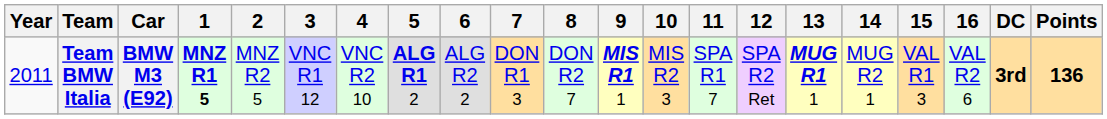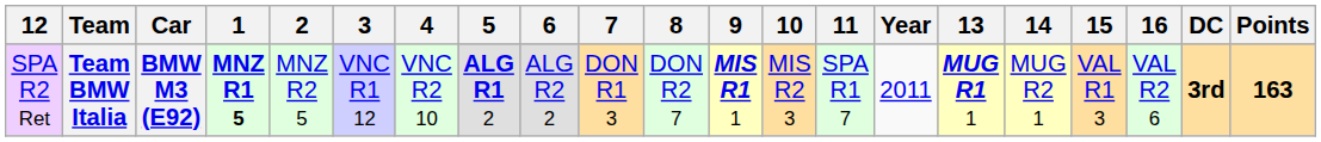columns swapped: Year <-> 12
Team BMW Italia | Points: 136 -> 163
